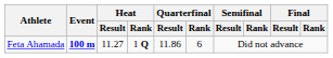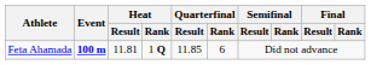Feta Ahamada | Heat / Result: 11.27 -> 11.81
Feta Ahamada | Quarterfinal / Result: 11.86 -> 11.85
